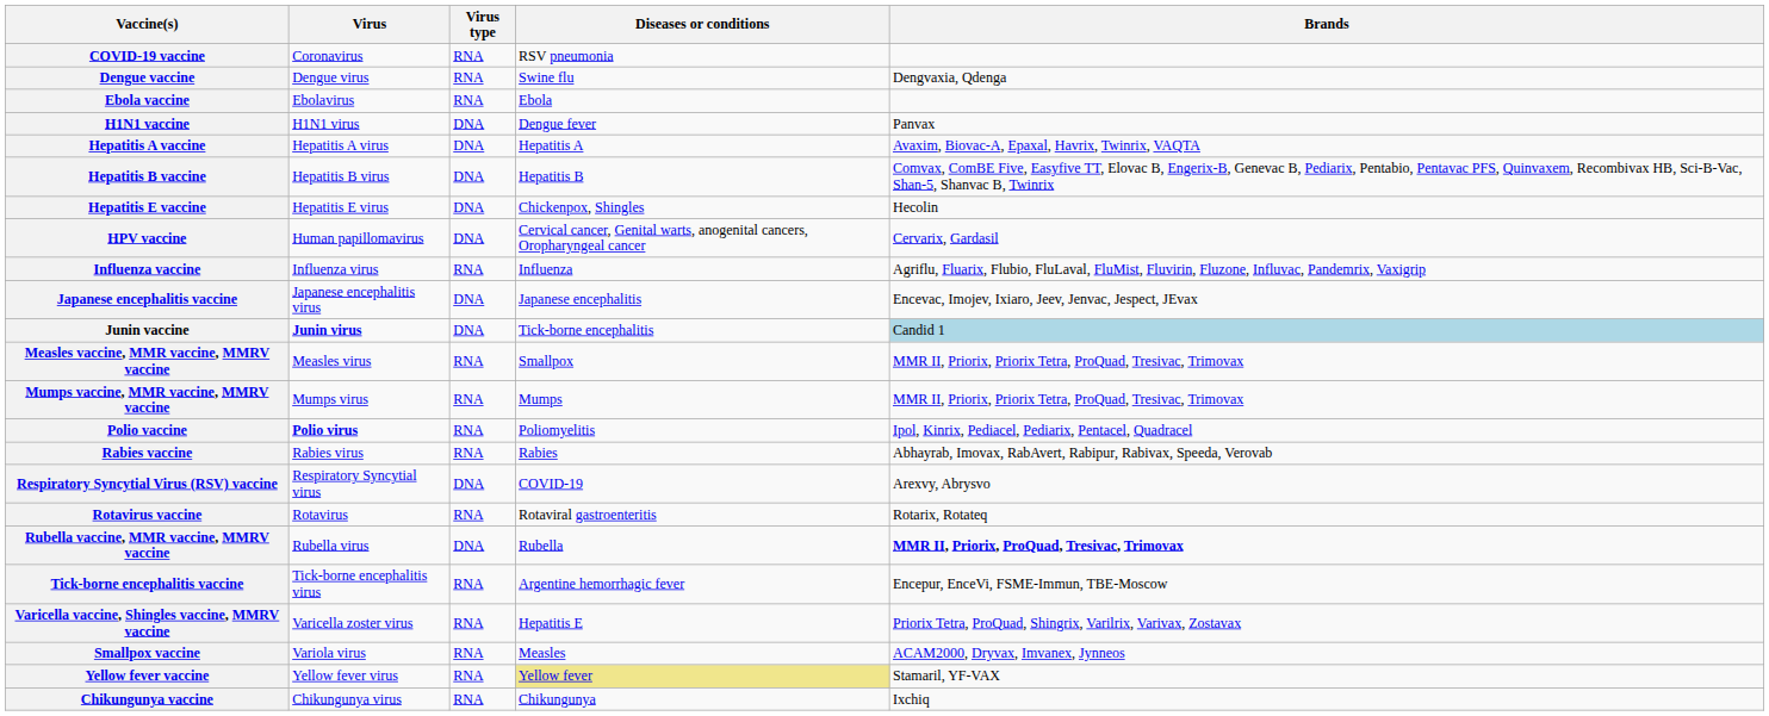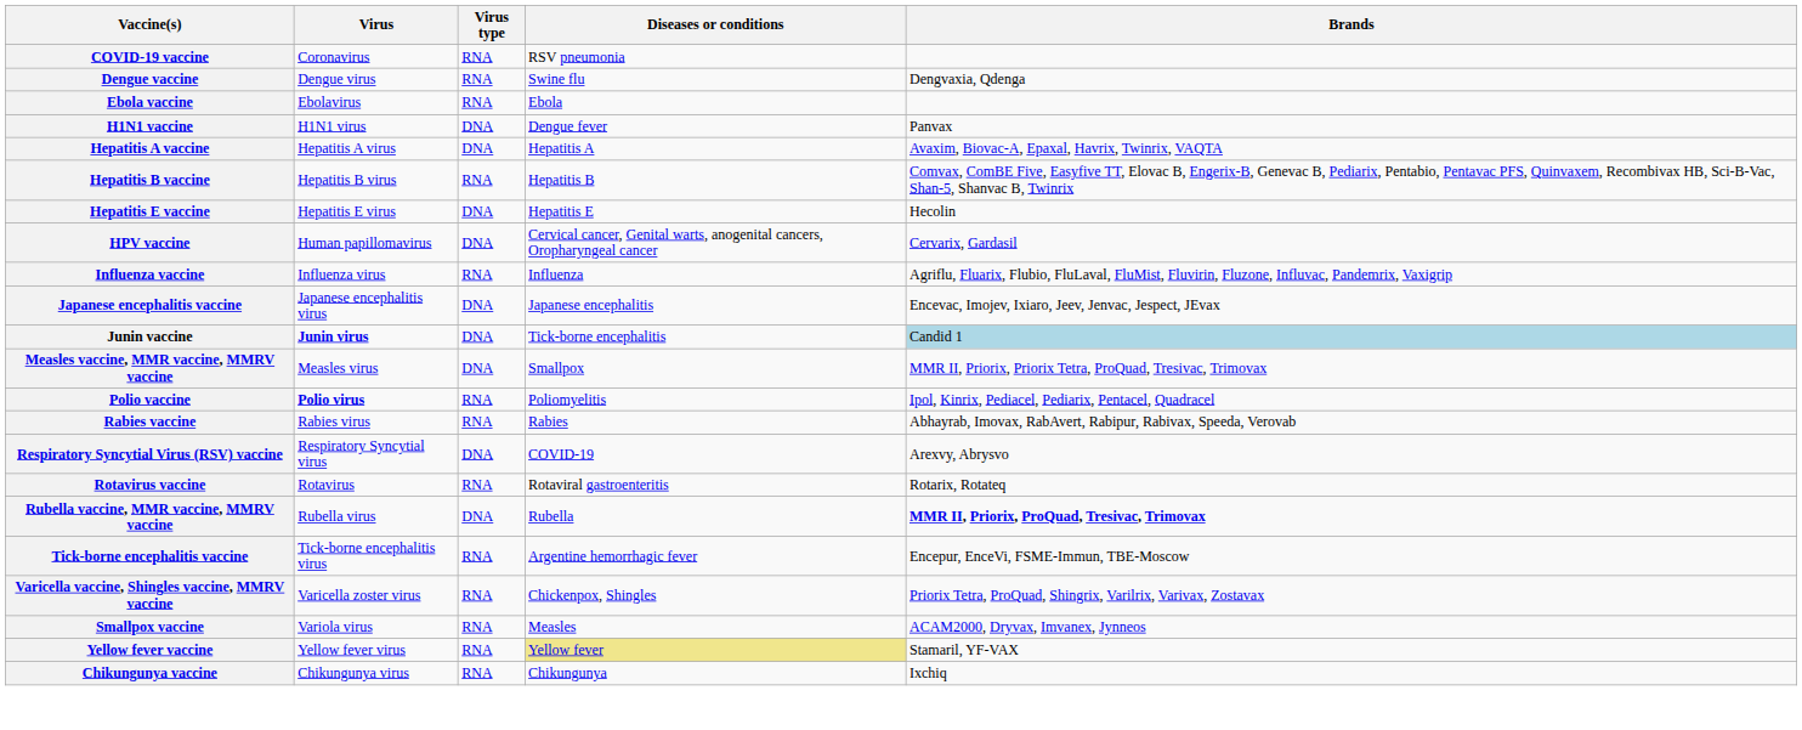Hepatitis B vaccine | Virus type: DNA -> RNA
Hepatitis E vaccine | Diseases or conditions: Chickenpox, Shingles -> Hepatitis E
Measles vaccine, MMR vaccine, MMRV vaccine | Virus type: RNA -> DNA
- row: Mumps vaccine, MMR vaccine, MMRV vaccine | Mumps virus | RNA | Mumps | MMR II, Priorix, Priorix Tetra, ProQuad, Tresivac, Trimovax
Varicella vaccine, Shingles vaccine, MMRV vaccine | Diseases or conditions: Hepatitis E -> Chickenpox, Shingles
